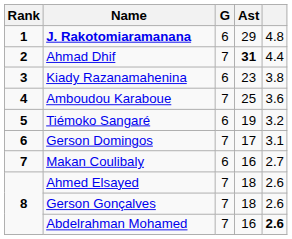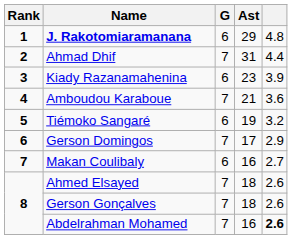Ahmad Dhif | Ast: bold -> normal
Kiady Razanamahenina | column 5: 3.8 -> 3.9
Amboudou Karaboue | Ast: 25 -> 21
Gerson Domingos | column 5: 3.1 -> 2.9
